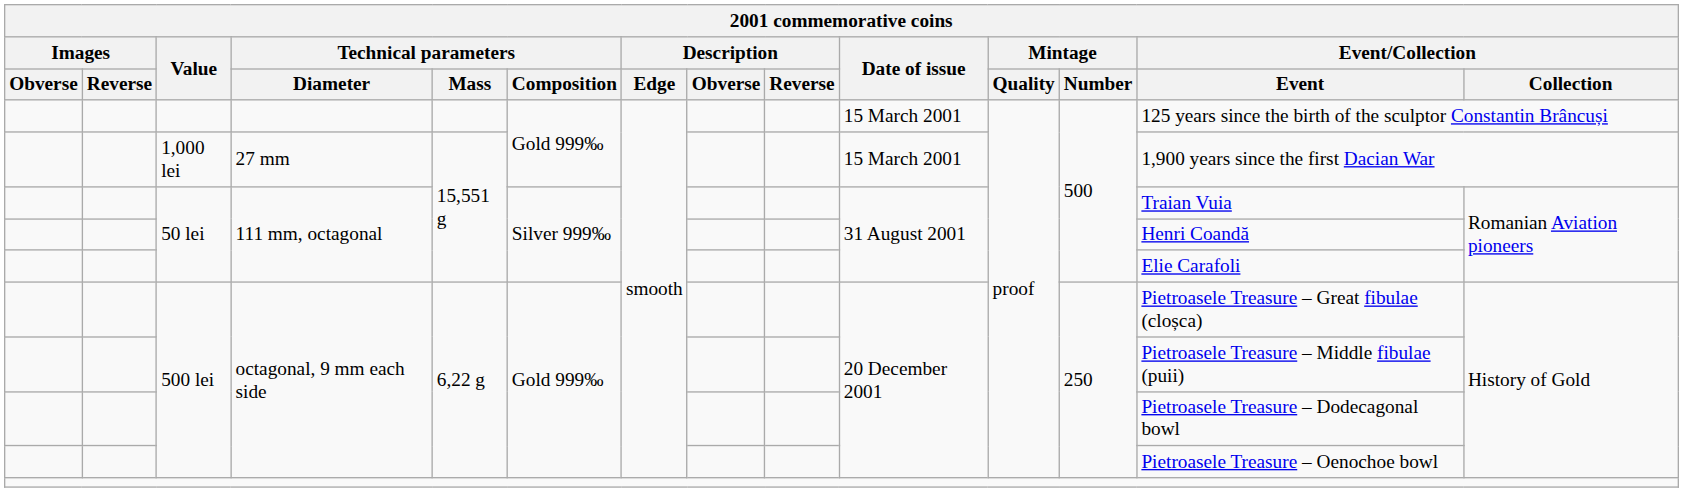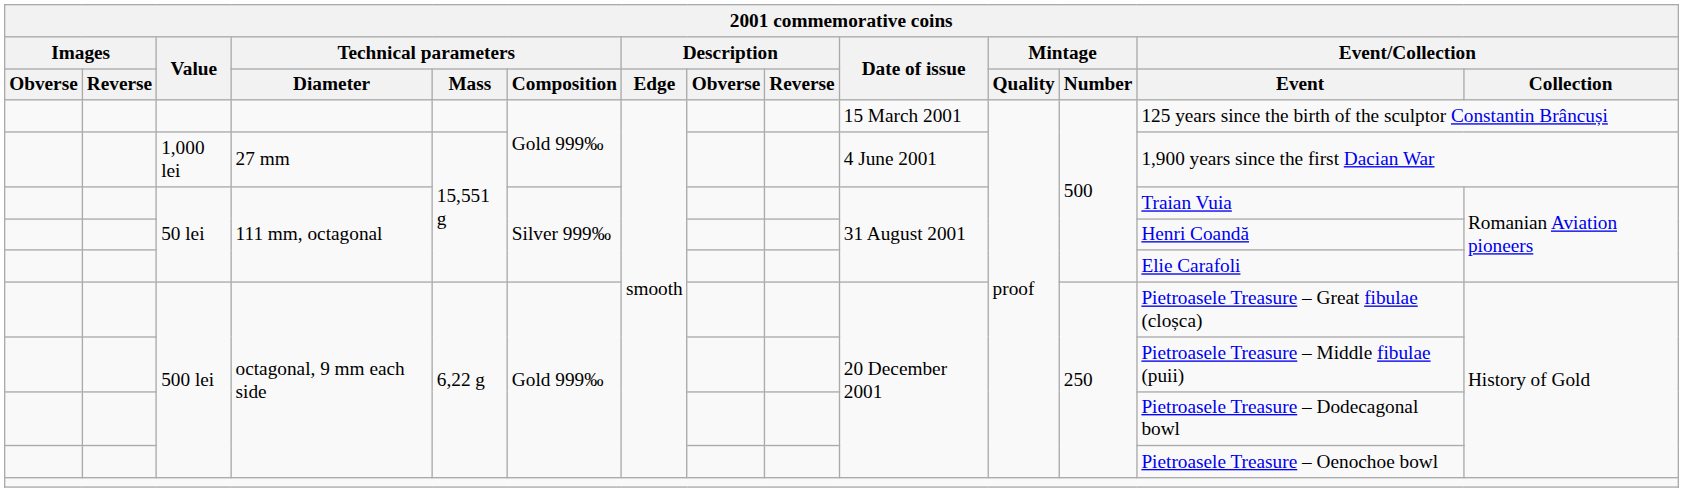1,000 lei | Date of issue: 15 March 2001 -> 4 June 2001
